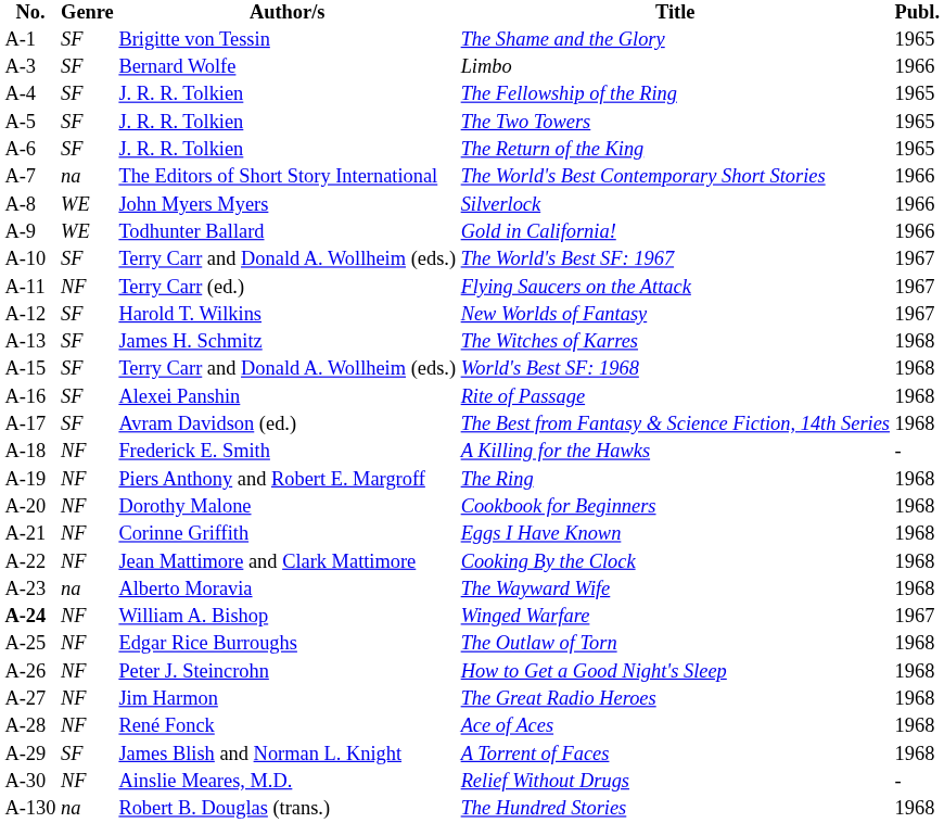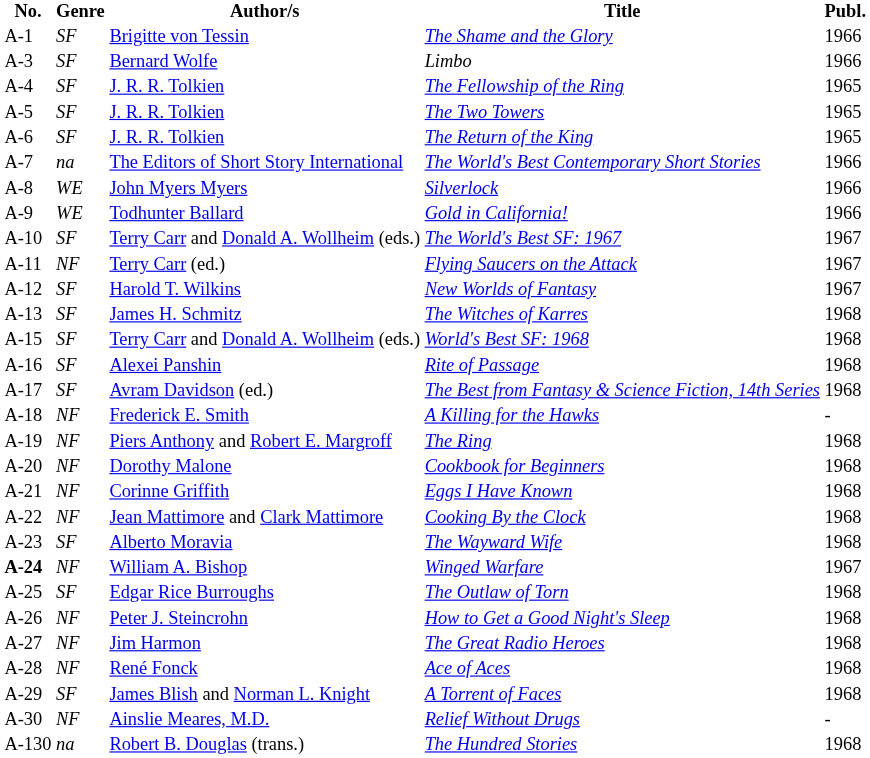The Shame and the Glory | Publ.: 1965 -> 1966
The Wayward Wife | Genre: na -> SF
The Outlaw of Torn | Genre: NF -> SF
